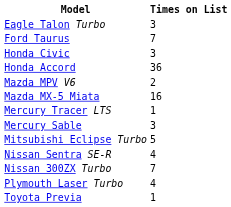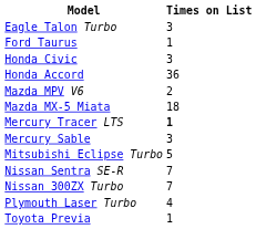Ford Taurus | Times on List: 7 -> 1
Mazda MX-5 Miata | Times on List: 16 -> 18
Mercury Tracer LTS | Times on List: normal -> bold
Nissan Sentra SE-R | Times on List: 4 -> 7
